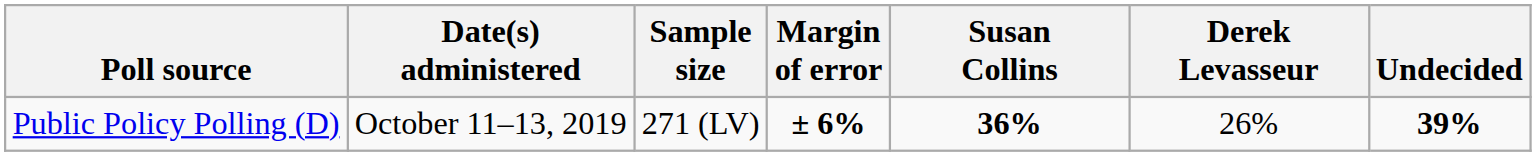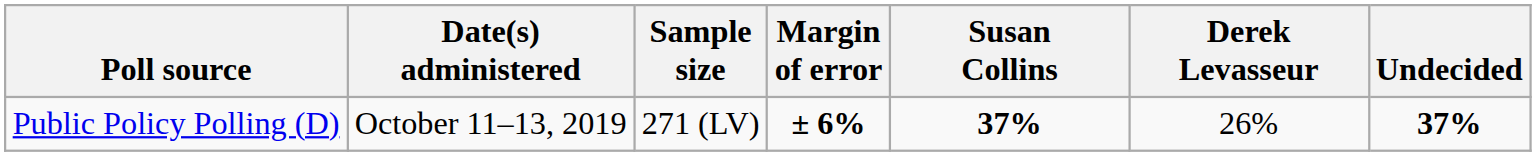Public Policy Polling (D) | Susan Collins: 36% -> 37%
Public Policy Polling (D) | Undecided: 39% -> 37%
